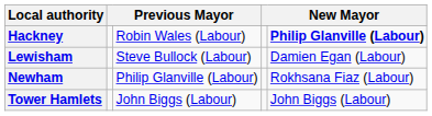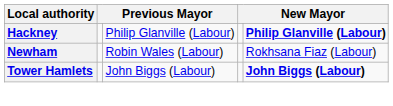Hackney | column 3: Robin Wales (Labour) -> Philip Glanville (Labour)
- row: Lewisham | Steve Bullock (Labour) | Damien Egan (Labour)
Newham | column 3: Philip Glanville (Labour) -> Robin Wales (Labour)
Tower Hamlets | column 5: normal -> bold
